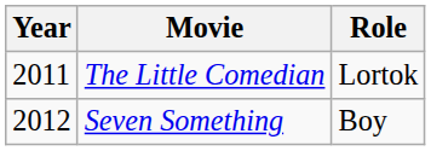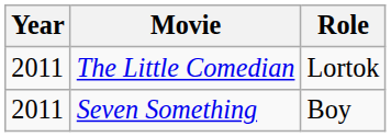Seven Something | Year: 2012 -> 2011
